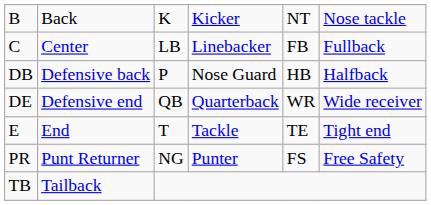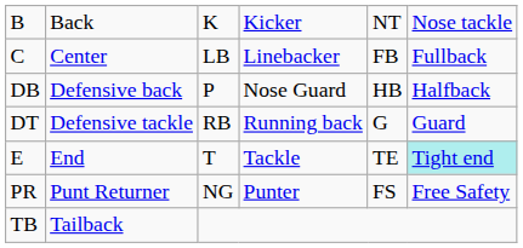- row: DE | Defensive end | QB | Quarterback | WR | Wide receiver
+ row: DT | Defensive tackle | RB | Running back | G | Guard
E | column 6: no background -> paleturquoise background
